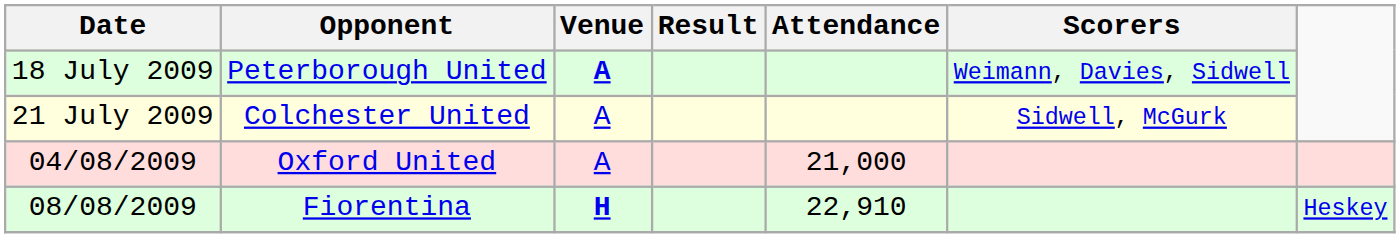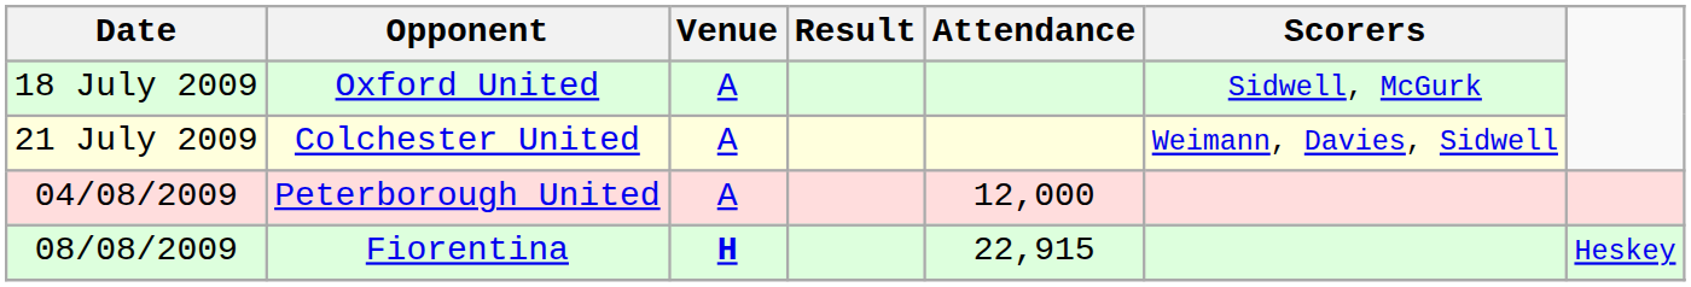18 July 2009 | Opponent: Peterborough United -> Oxford United
18 July 2009 | Venue: bold -> normal
18 July 2009 | Scorers: Weimann, Davies, Sidwell -> Sidwell, McGurk
21 July 2009 | Scorers: Sidwell, McGurk -> Weimann, Davies, Sidwell
04/08/2009 | Opponent: Oxford United -> Peterborough United
04/08/2009 | Attendance: 21,000 -> 12,000
08/08/2009 | Attendance: 22,910 -> 22,915
